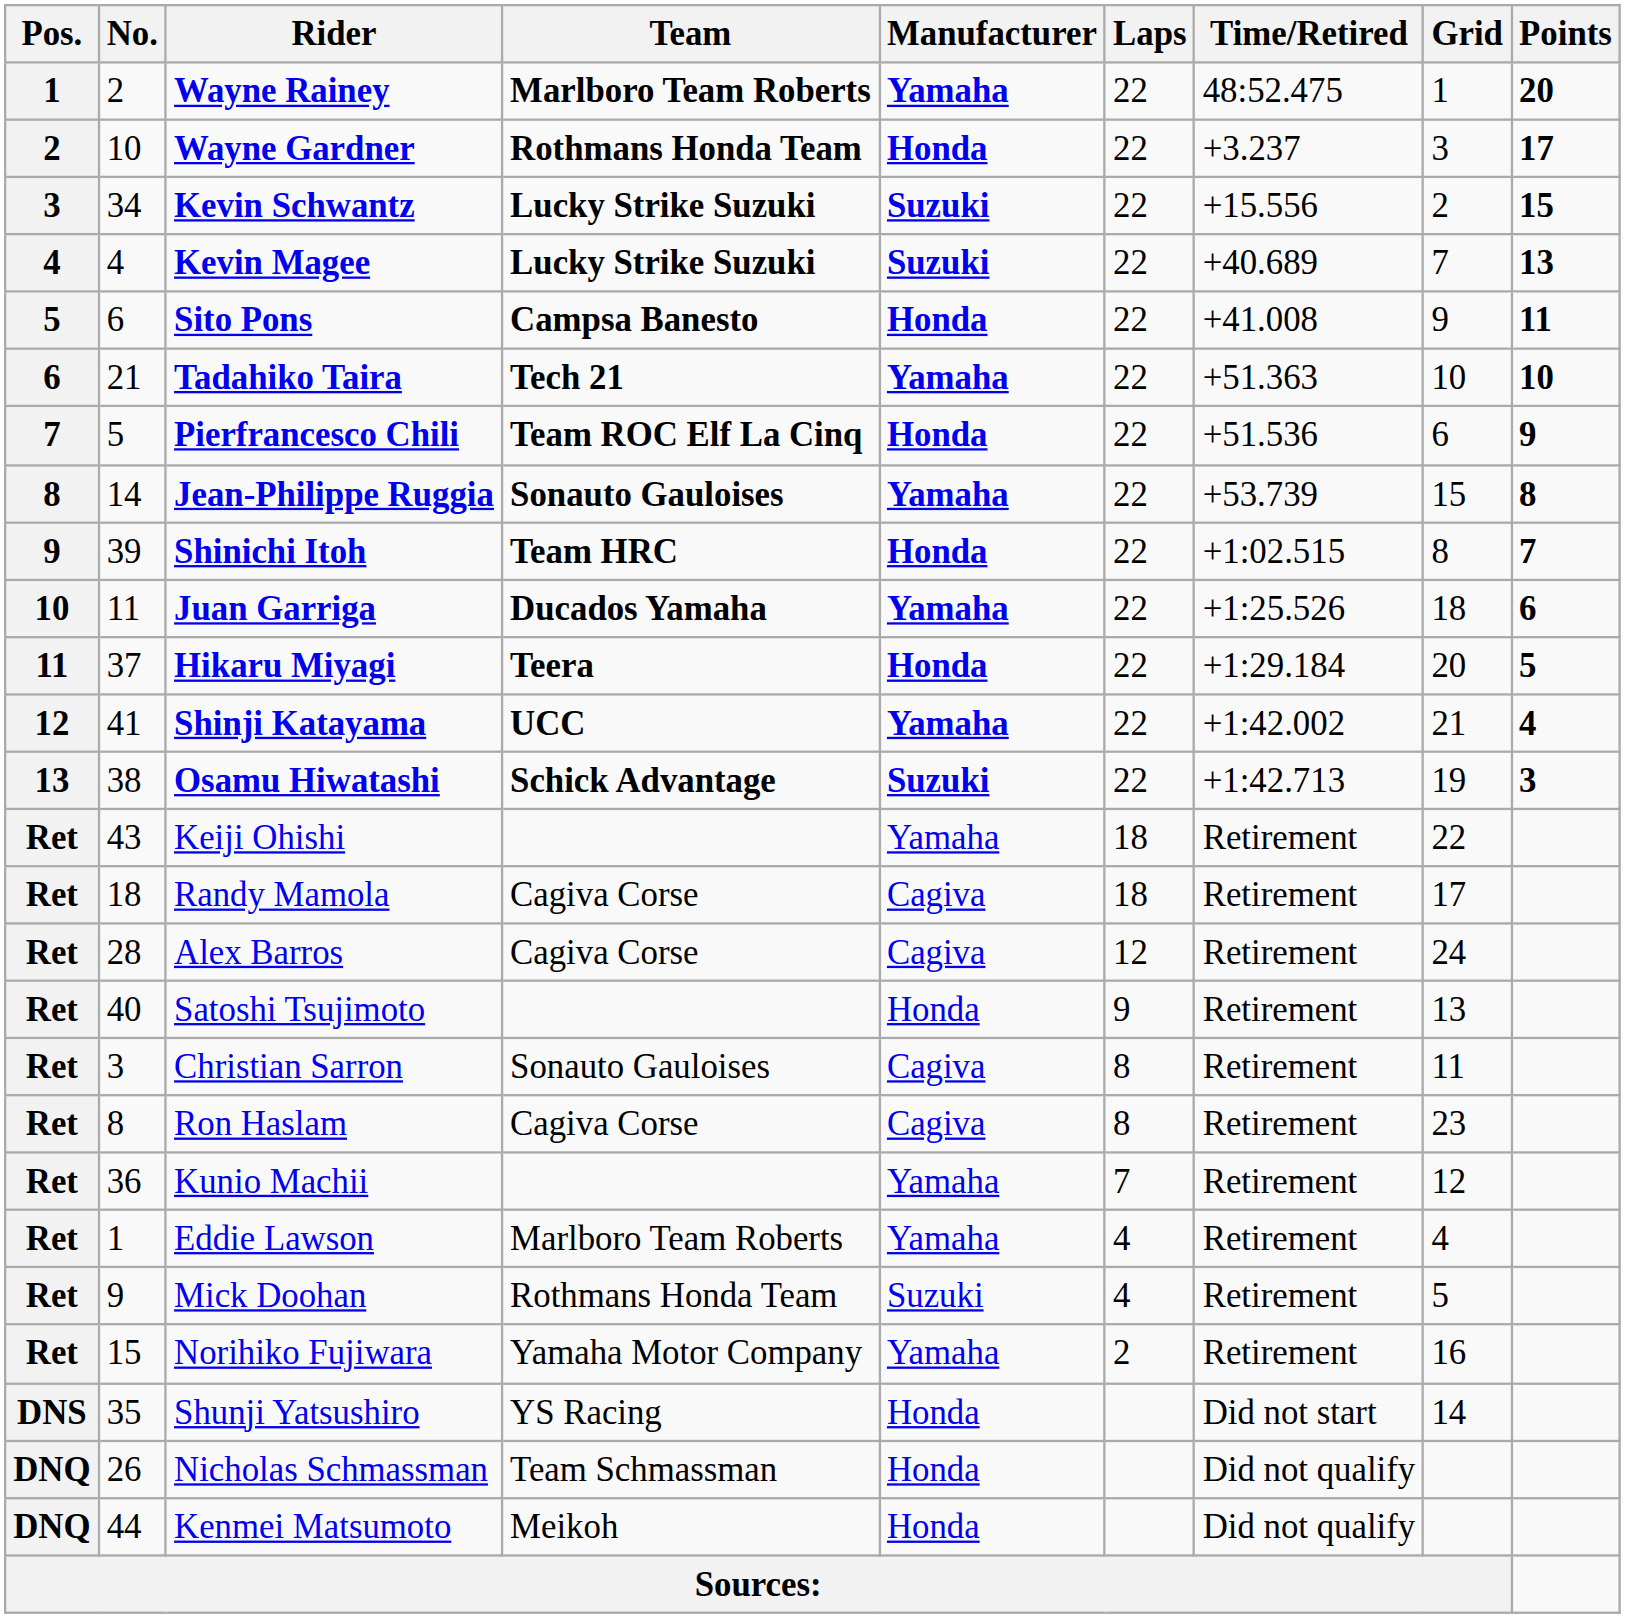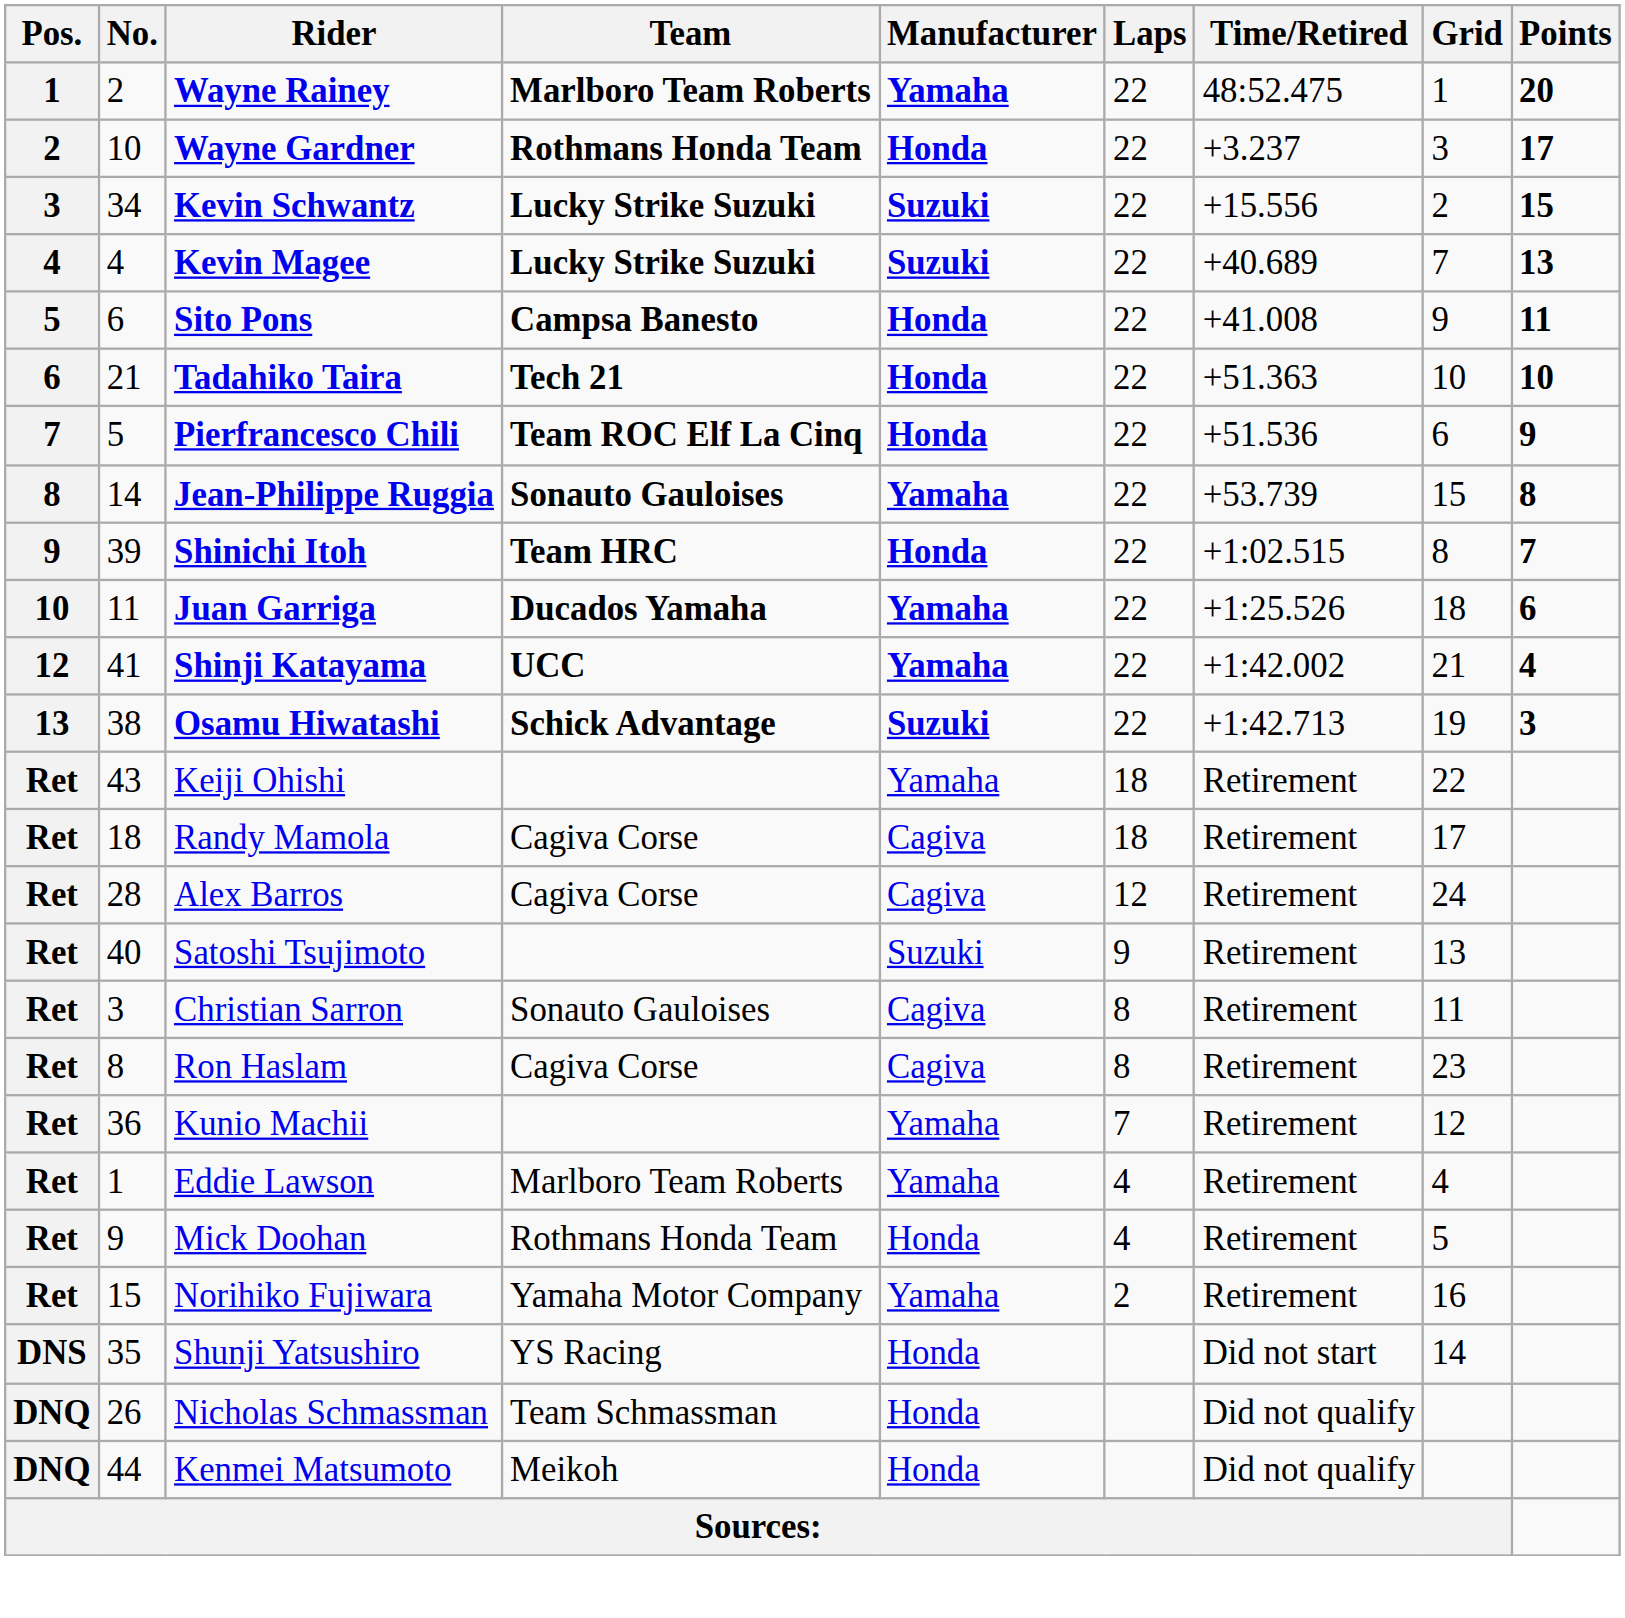Tadahiko Taira | Manufacturer: Yamaha -> Honda
- row: 11 | 37 | Hikaru Miyagi | Teera | Honda | 22 | +1:29.184 | 20 | 5
Satoshi Tsujimoto | Manufacturer: Honda -> Suzuki
Mick Doohan | Manufacturer: Suzuki -> Honda
